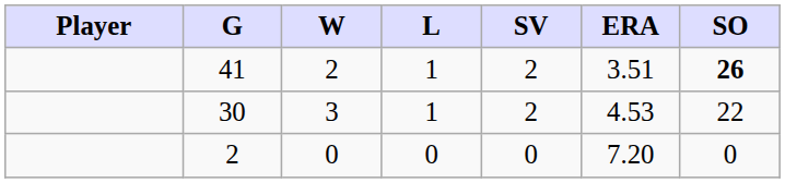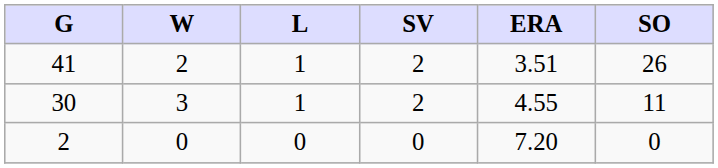- column: Player
41 | SO: bold -> normal
30 | ERA: 4.53 -> 4.55
30 | SO: 22 -> 11
